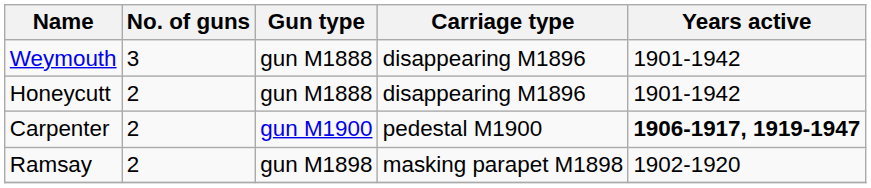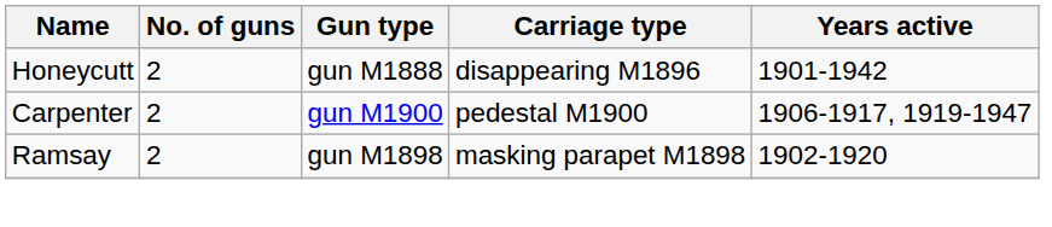- row: Weymouth | 3 | gun M1888 | disappearing M1896 | 1901-1942
Carpenter | Years active: bold -> normal
